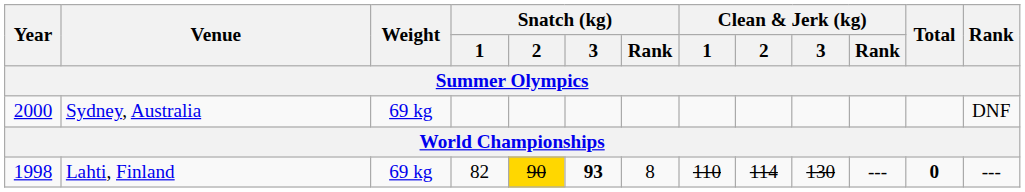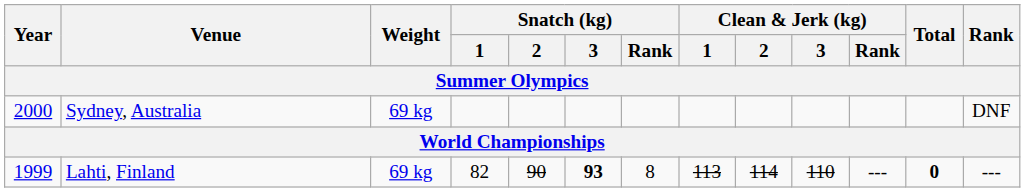Lahti, Finland | Year: 1998 -> 1999
Lahti, Finland | Snatch (kg) / 2: gold background -> no background
Lahti, Finland | Clean & Jerk (kg) / 1: 110 -> 113
Lahti, Finland | Clean & Jerk (kg) / 3: 130 -> 110
